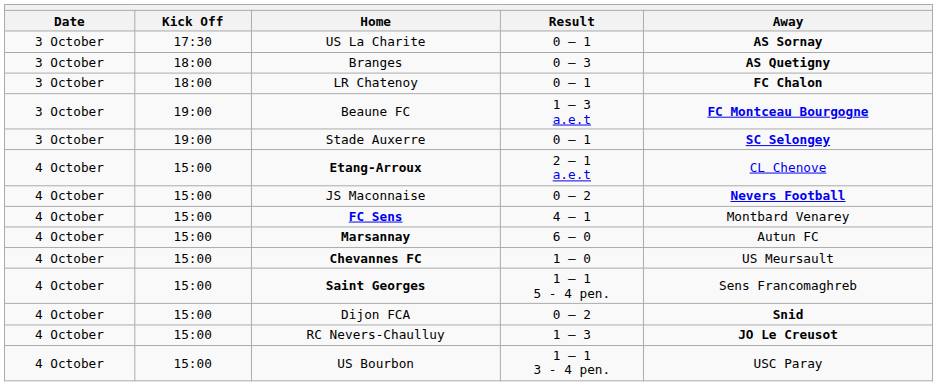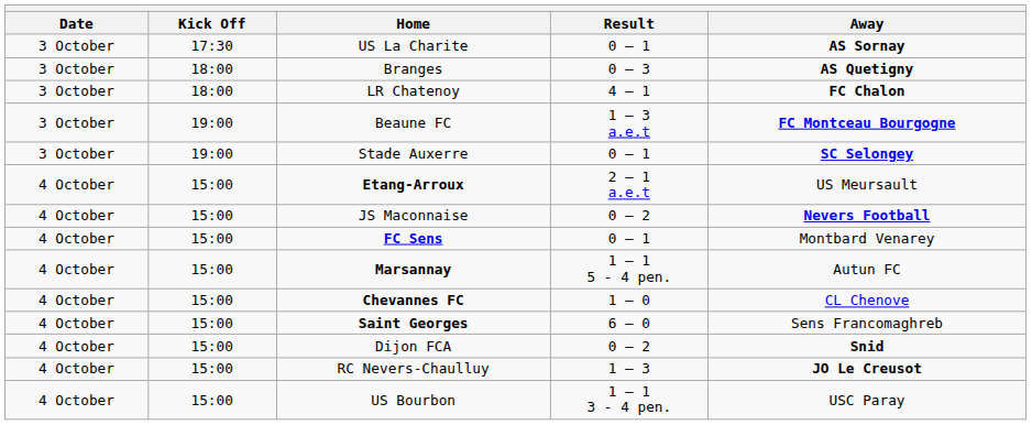LR Chatenoy | Result: 0 – 1 -> 4 – 1
Etang-Arroux | Away: CL Chenove -> US Meursault
FC Sens | Result: 4 – 1 -> 0 – 1
Marsannay | Result: 6 – 0 -> 1 – 1 5 - 4 pen.
Chevannes FC | Away: US Meursault -> CL Chenove
Saint Georges | Result: 1 – 1 5 - 4 pen. -> 6 – 0
